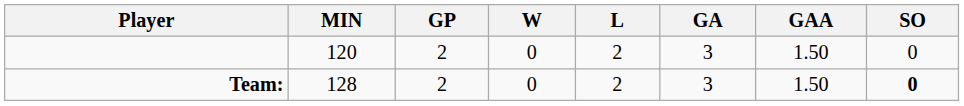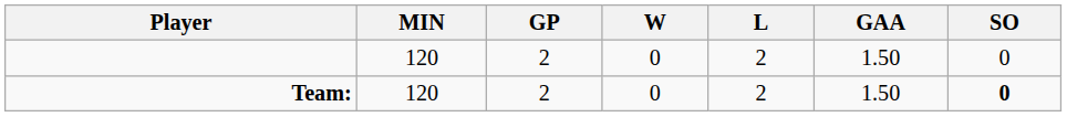- column: GA | 3 | 3
Team: | MIN: 128 -> 120
